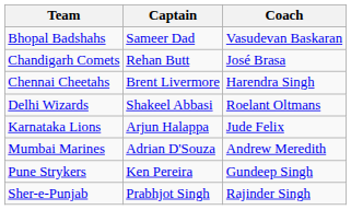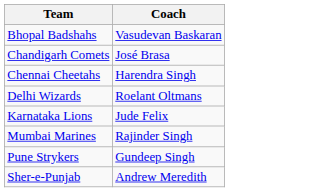- column: Captain | Sameer Dad | Rehan Butt | Brent Livermore | Shakeel Abbasi | Arjun Halappa | Adrian D'Souza | Ken Pereira | Prabhjot Singh
Mumbai Marines | Coach: Andrew Meredith -> Rajinder Singh
Sher-e-Punjab | Coach: Rajinder Singh -> Andrew Meredith
